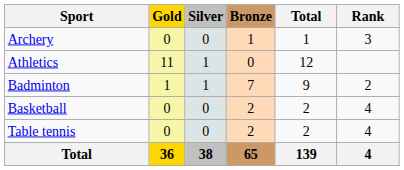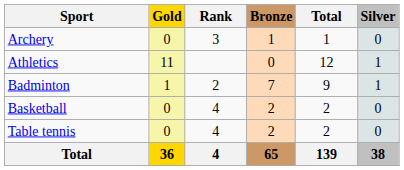columns swapped: Silver <-> Rank
